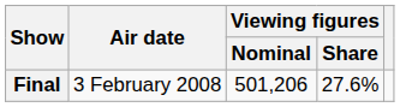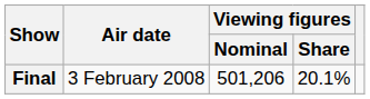Final | Viewing figures / Share: 27.6% -> 20.1%
